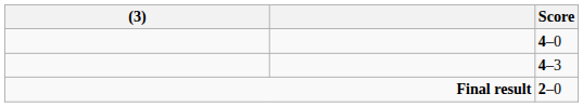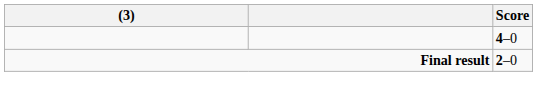- row: 4–3
